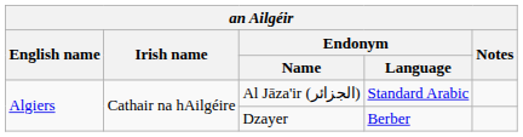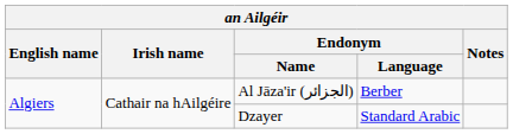Al Jāza'ir (الجزائر) | Endonym / Language: Standard Arabic -> Berber
Dzayer | Endonym / Language: Berber -> Standard Arabic
